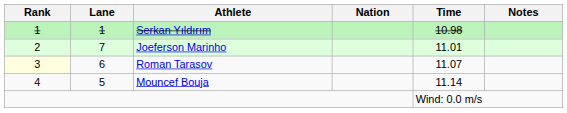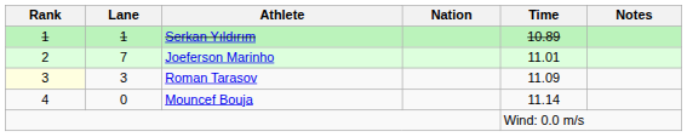Serkan Yıldırım | Time: 10.98 -> 10.89
Roman Tarasov | Lane: 6 -> 3
Roman Tarasov | Time: 11.07 -> 11.09
Mouncef Bouja | Lane: 5 -> 0
